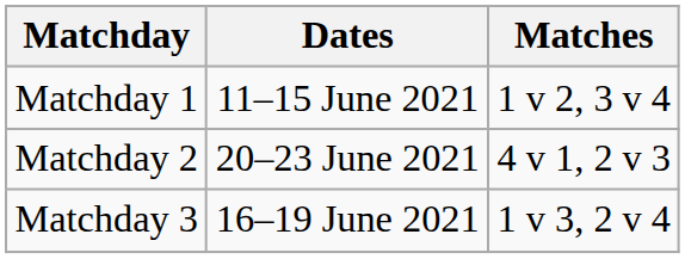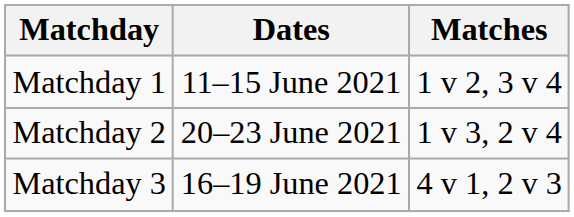Matchday 2 | Matches: 4 v 1, 2 v 3 -> 1 v 3, 2 v 4
Matchday 3 | Matches: 1 v 3, 2 v 4 -> 4 v 1, 2 v 3
